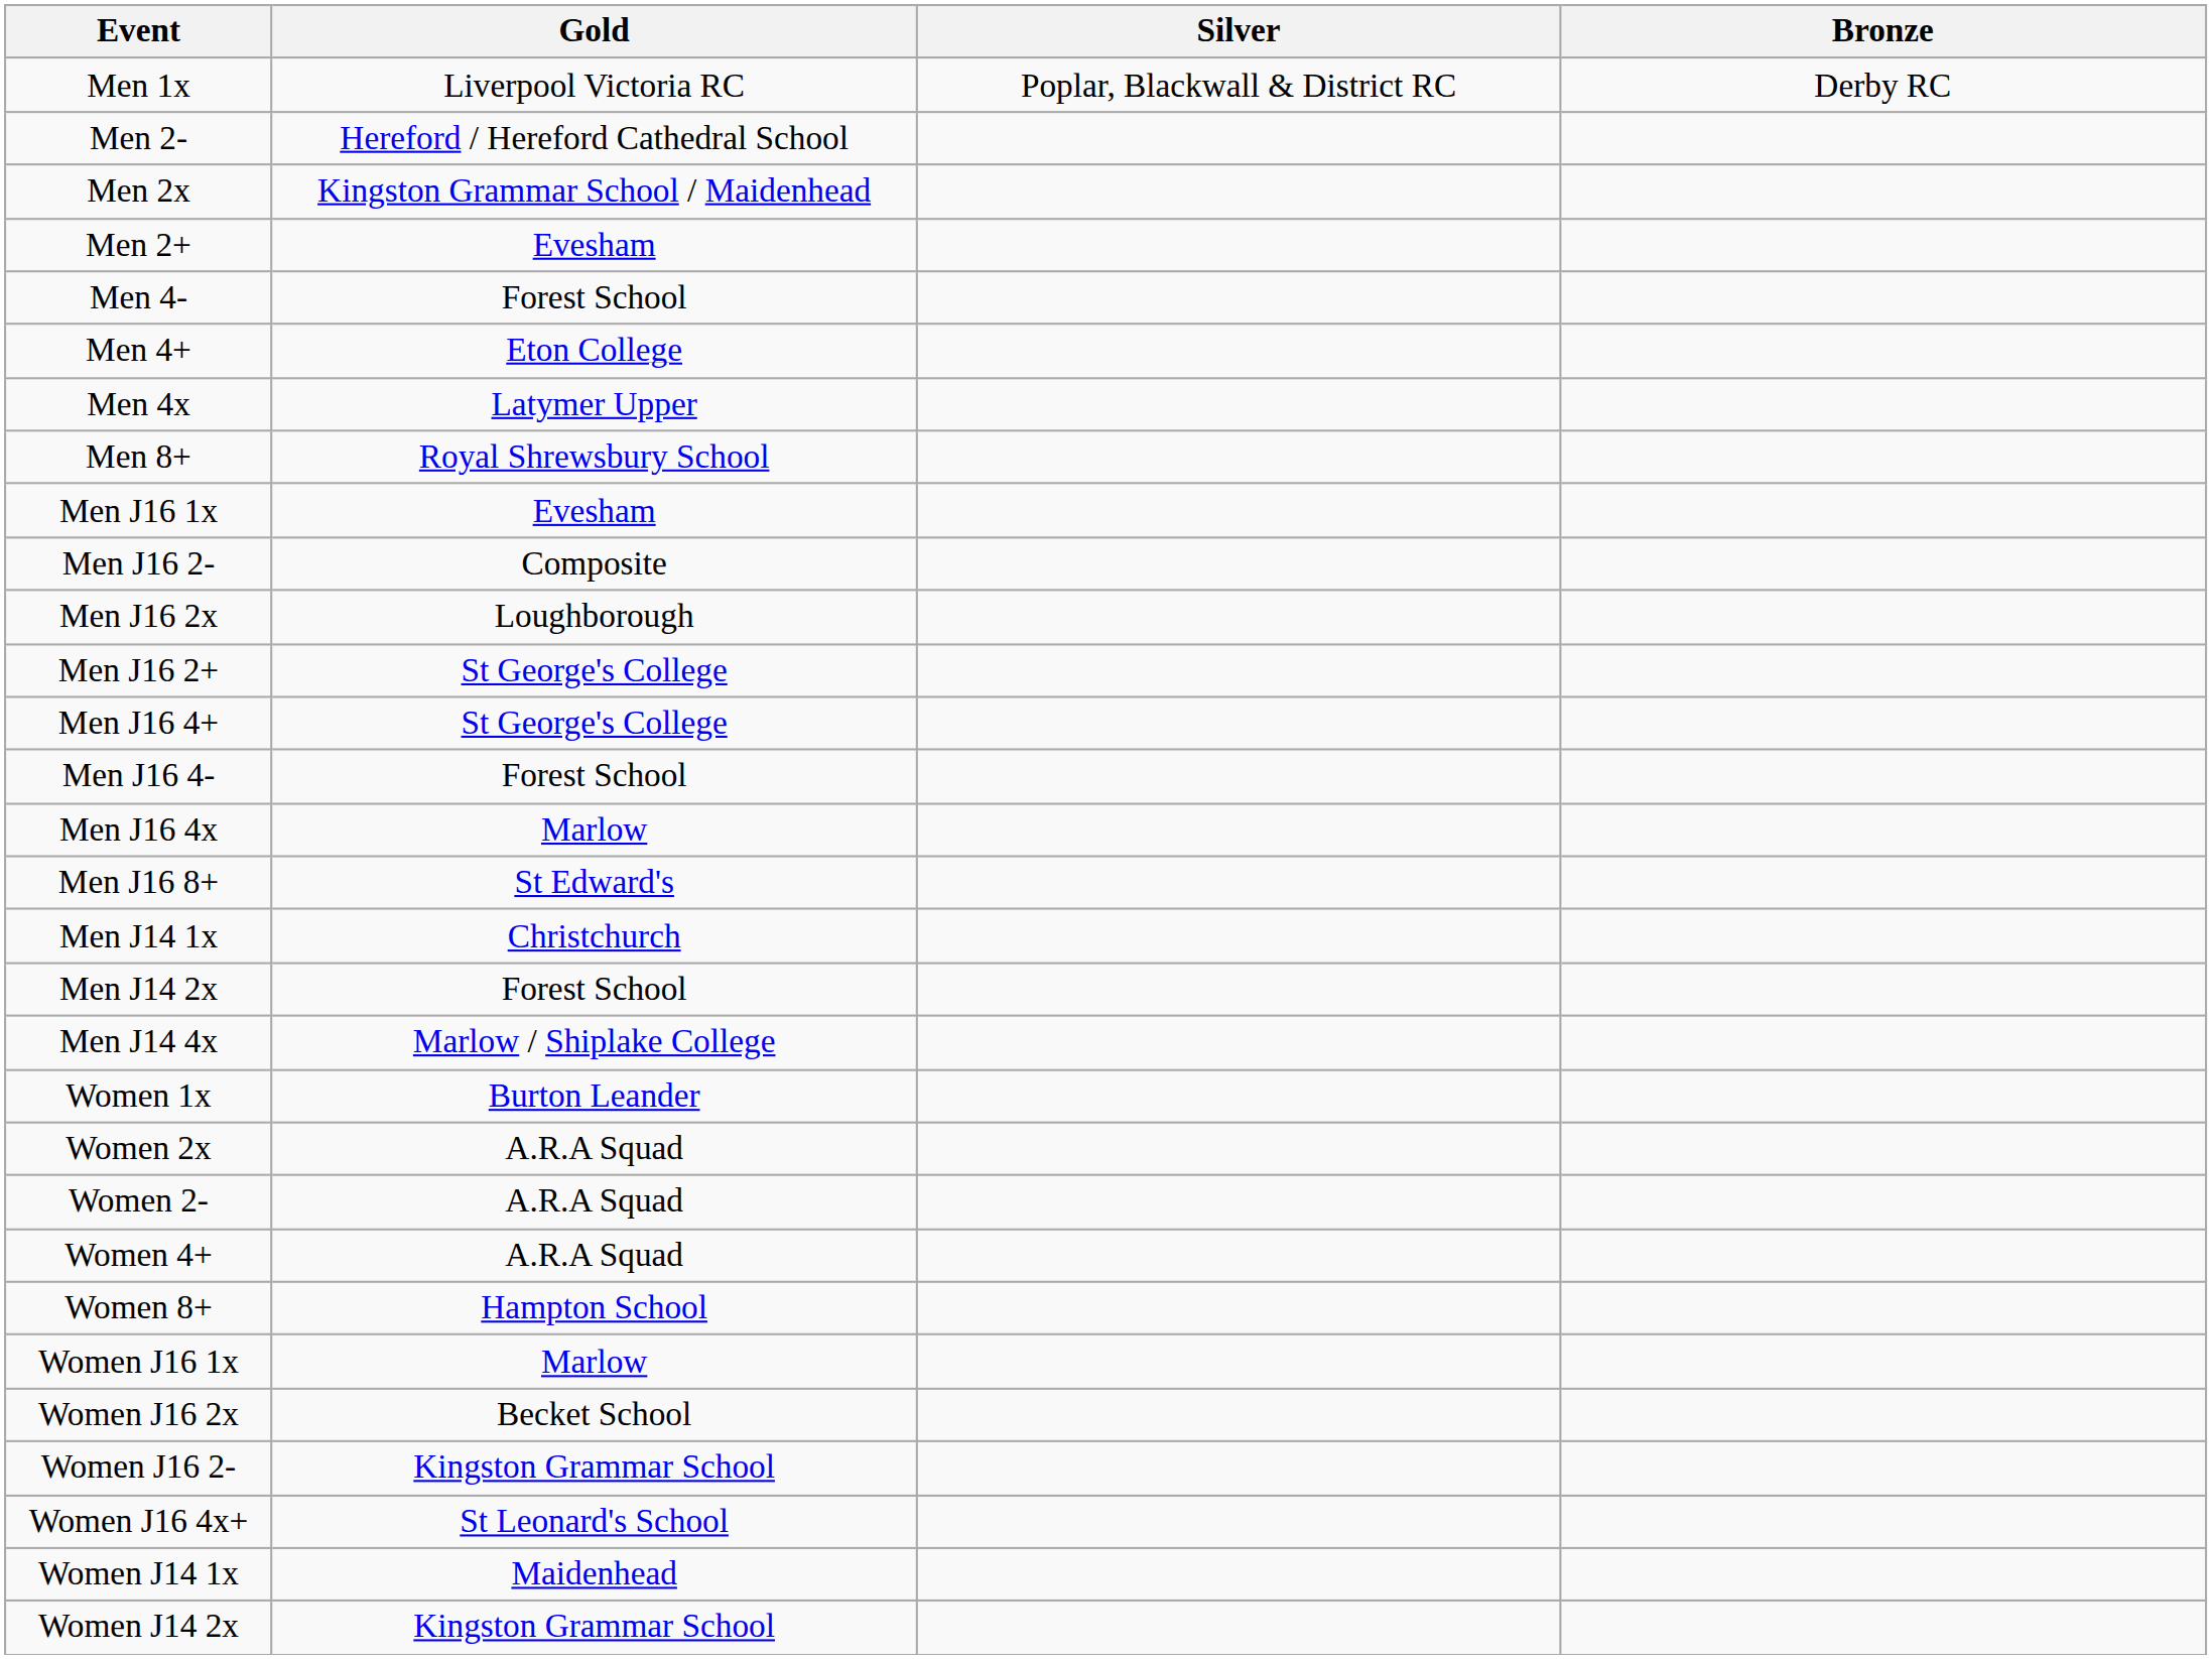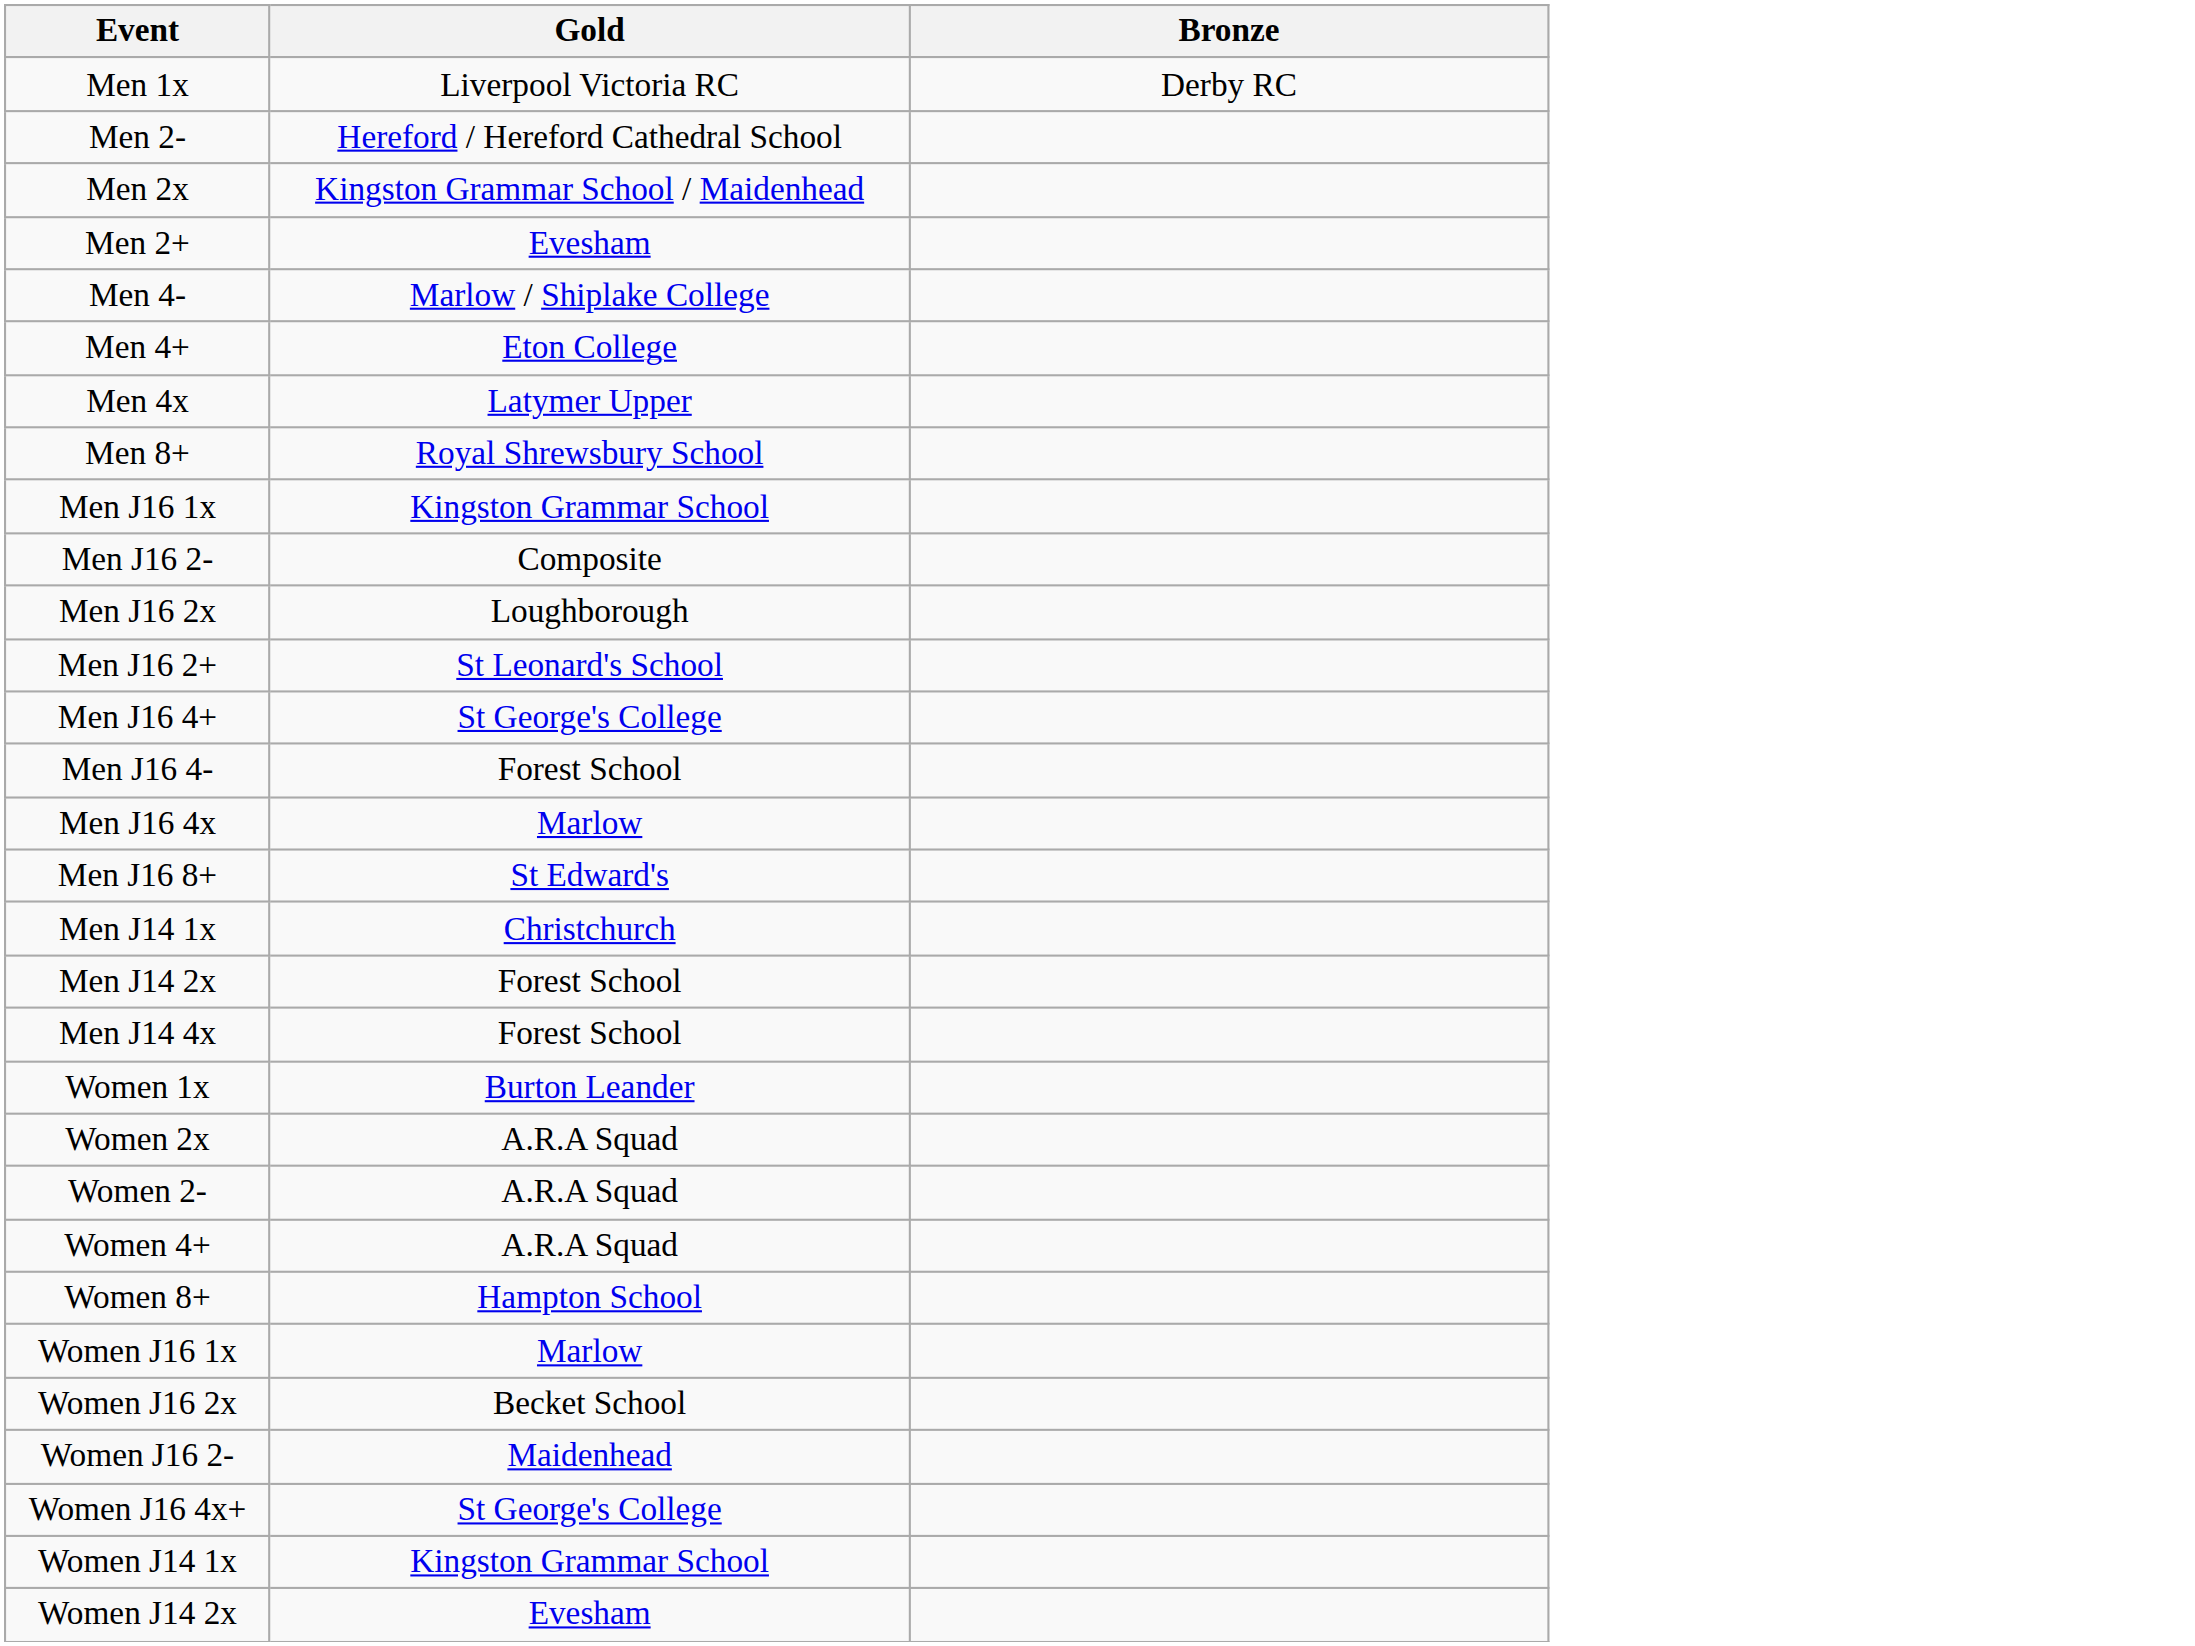- column: Silver | Poplar, Blackwall & District RC
Men 4- | Gold: Forest School -> Marlow / Shiplake College
Men J16 1x | Gold: Evesham -> Kingston Grammar School
Men J16 2+ | Gold: St George's College -> St Leonard's School
Men J14 4x | Gold: Marlow / Shiplake College -> Forest School
Women J16 2- | Gold: Kingston Grammar School -> Maidenhead
Women J16 4x+ | Gold: St Leonard's School -> St George's College
Women J14 1x | Gold: Maidenhead -> Kingston Grammar School
Women J14 2x | Gold: Kingston Grammar School -> Evesham
